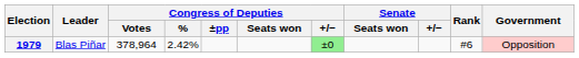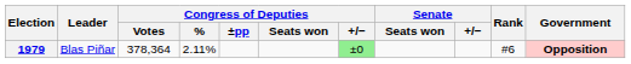1979 | Congress of Deputies / Votes: 378,964 -> 378,364
1979 | Congress of Deputies / %: 2.42% -> 2.11%
1979 | Government: normal -> bold
